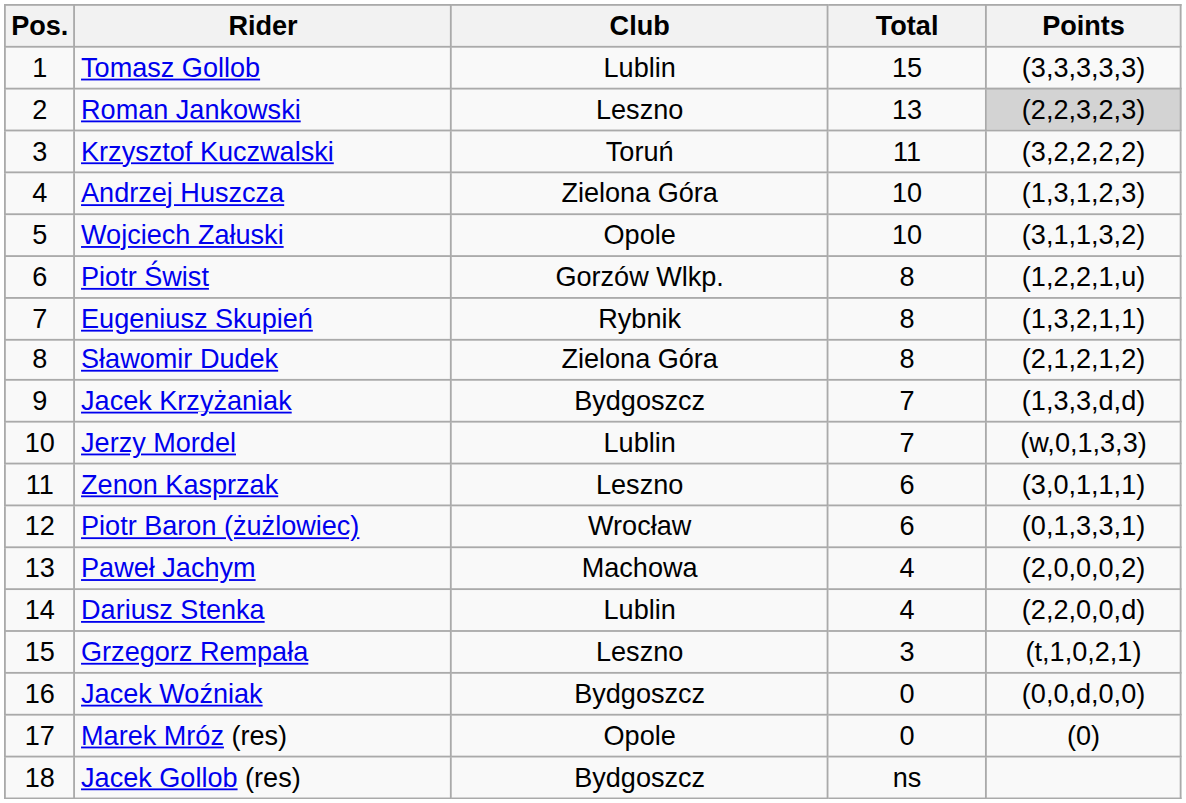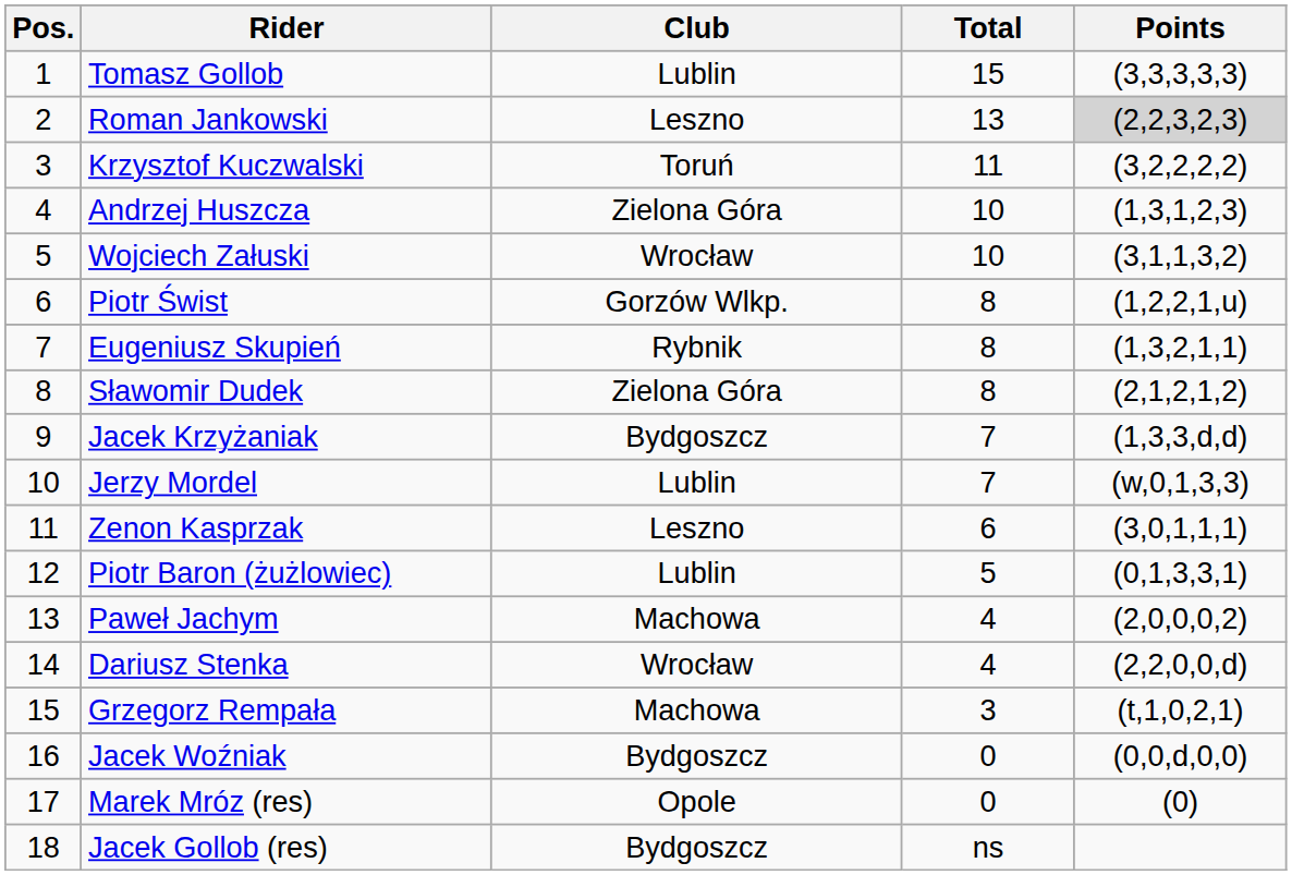Wojciech Załuski | Club: Opole -> Wrocław
Piotr Baron (żużlowiec) | Club: Wrocław -> Lublin
Piotr Baron (żużlowiec) | Total: 6 -> 5
Dariusz Stenka | Club: Lublin -> Wrocław
Grzegorz Rempała | Club: Leszno -> Machowa
